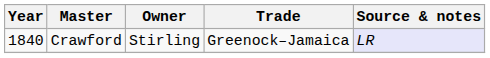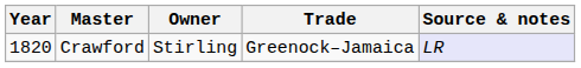Crawford | Year: 1840 -> 1820
